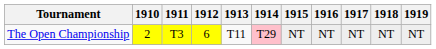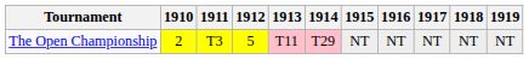The Open Championship | 1912: 6 -> 5
The Open Championship | 1913: no background -> pink background
